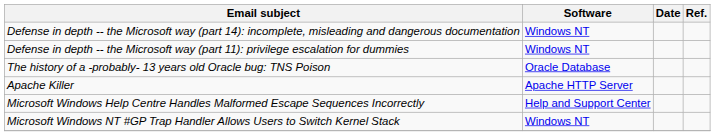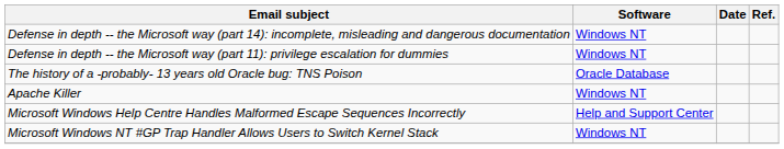Apache Killer | Software: Apache HTTP Server -> Windows NT
